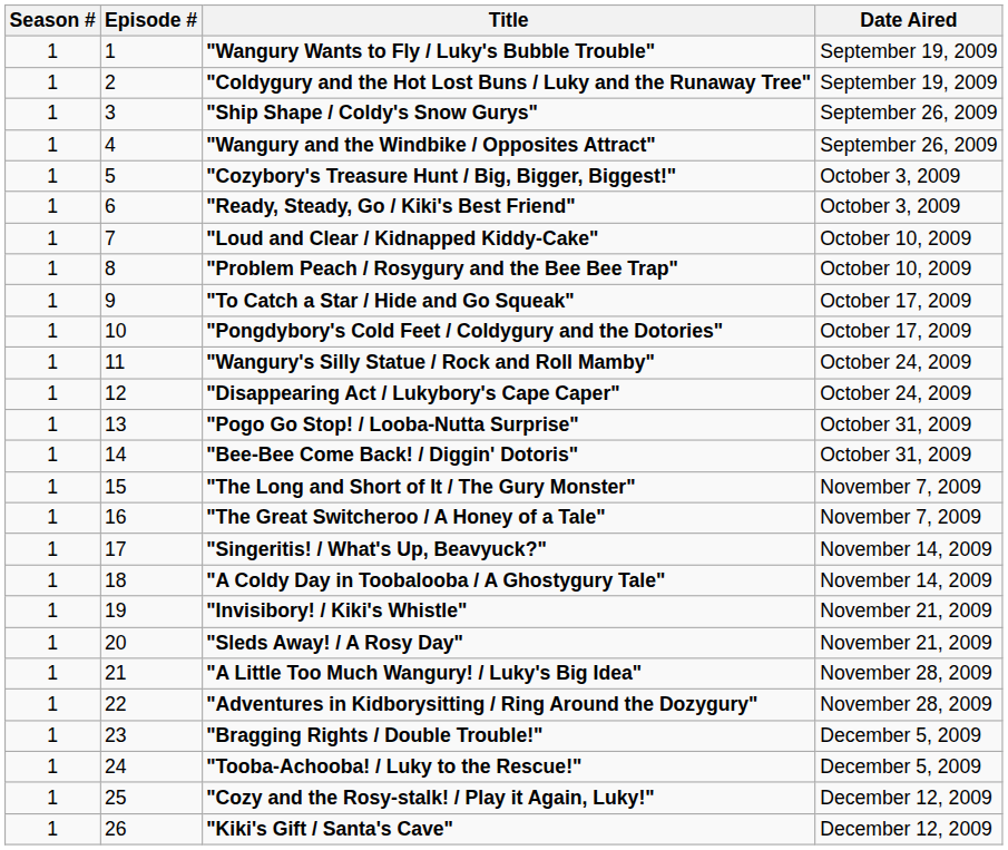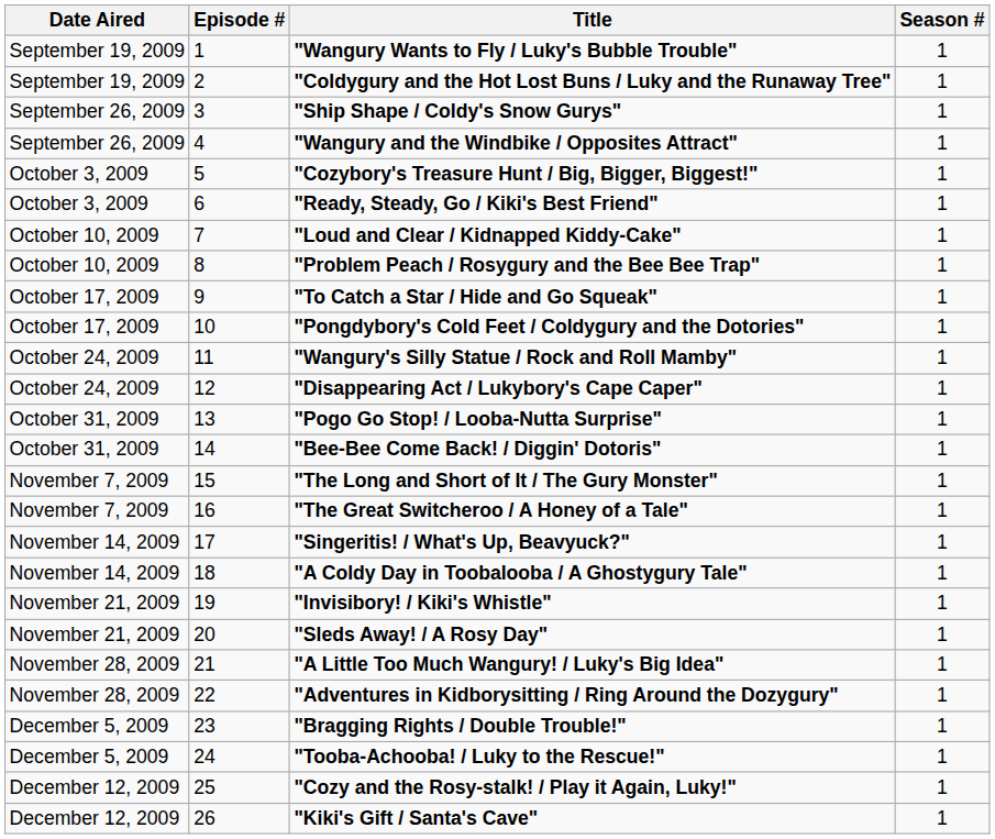columns swapped: Season # <-> Date Aired
